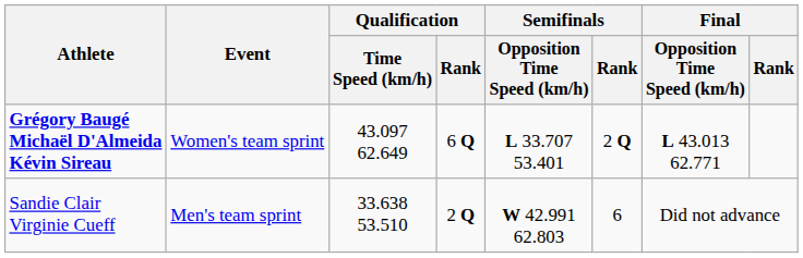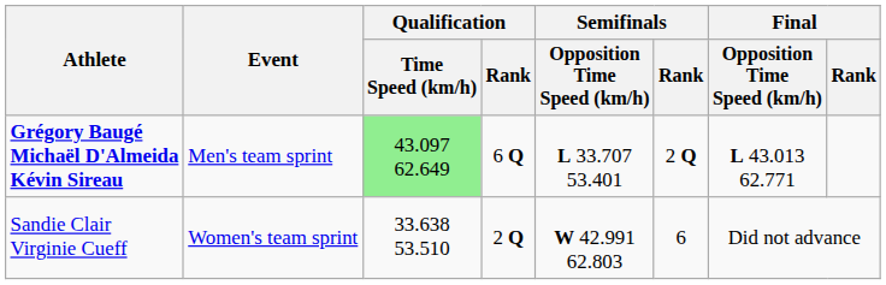Grégory Baugé Michaël D'Almeida Kévin Sireau | Event: Women's team sprint -> Men's team sprint
Grégory Baugé Michaël D'Almeida Kévin Sireau | Qualification / Time Speed (km/h): no background -> lightgreen background
Sandie Clair Virginie Cueff | Event: Men's team sprint -> Women's team sprint
